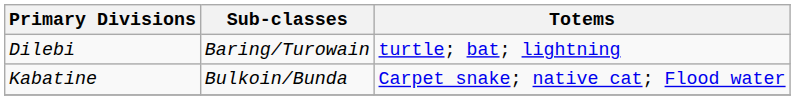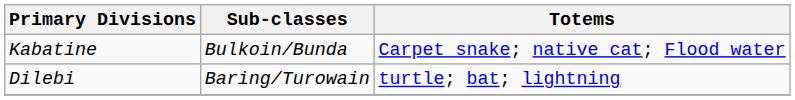rows swapped: Kabatine <-> Dilebi
